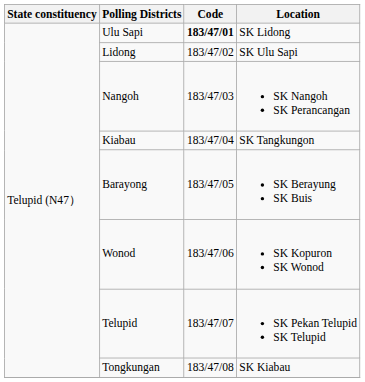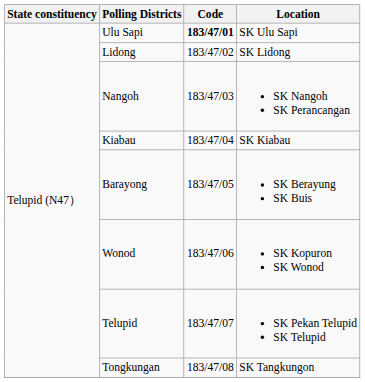Ulu Sapi | Location: SK Lidong -> SK Ulu Sapi
Lidong | Location: SK Ulu Sapi -> SK Lidong
Kiabau | Location: SK Tangkungon -> SK Kiabau
Tongkungan | Location: SK Kiabau -> SK Tangkungon
